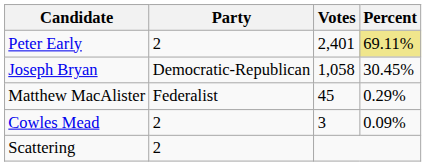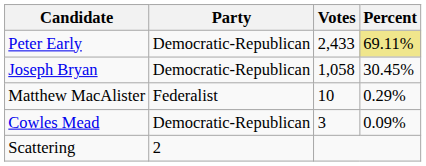Peter Early | Party: 2 -> Democratic-Republican
Peter Early | Votes: 2,401 -> 2,433
Matthew MacAlister | Votes: 45 -> 10
Cowles Mead | Party: 2 -> Democratic-Republican
